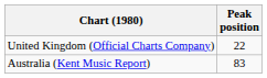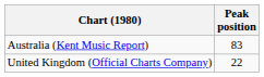rows swapped: Australia (Kent Music Report) <-> United Kingdom (Official Charts Company)
